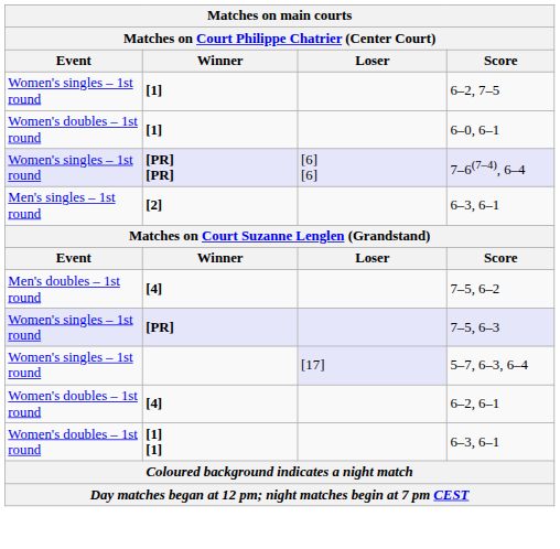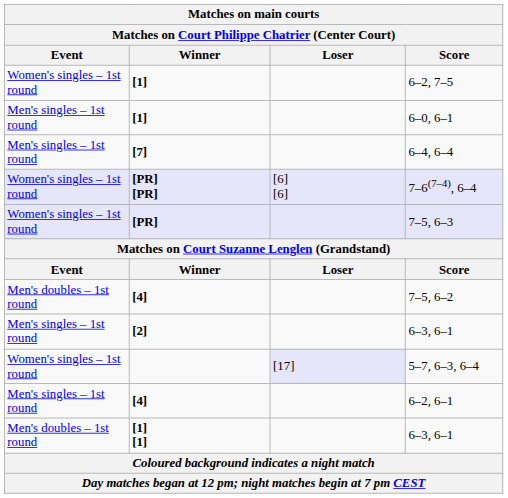6–0, 6–1 | Event: Women's doubles – 1st round -> Men's singles – 1st round
+ row: Men's singles – 1st round | [7] | 6–4, 6–4
rows swapped: 7–5, 6–3 <-> [2] / 6–3, 6–1
6–2, 6–1 | Event: Women's doubles – 1st round -> Men's singles – 1st round
[1] [1] / 6–3, 6–1 | Event: Women's doubles – 1st round -> Men's doubles – 1st round
